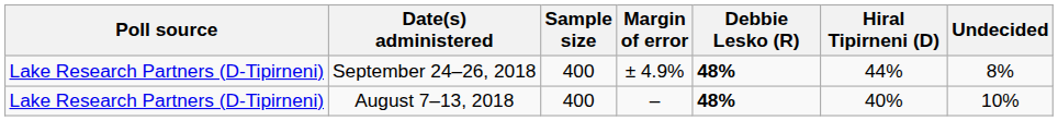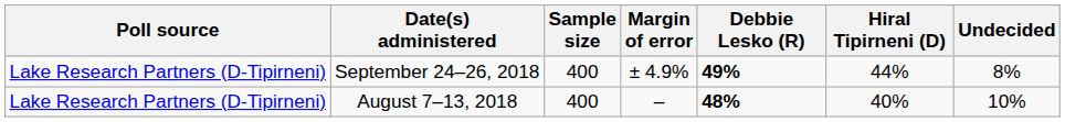September 24–26, 2018 | Debbie Lesko (R): 48% -> 49%
